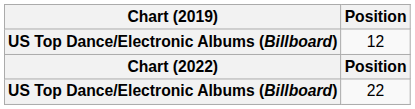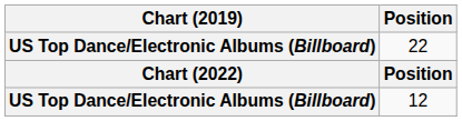rows swapped: 12 <-> 22
